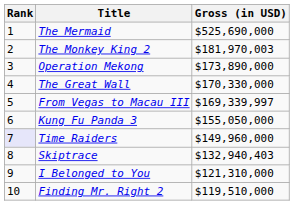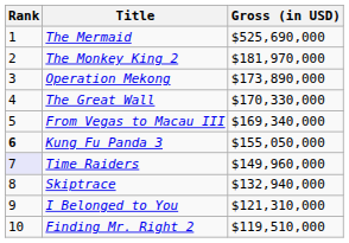The Monkey King 2 | Gross (in USD): $181,970,003 -> $181,970,000
From Vegas to Macau III | Gross (in USD): $169,339,997 -> $169,340,000
Kung Fu Panda 3 | Rank: normal -> bold
Skiptrace | Gross (in USD): $132,940,403 -> $132,940,000
